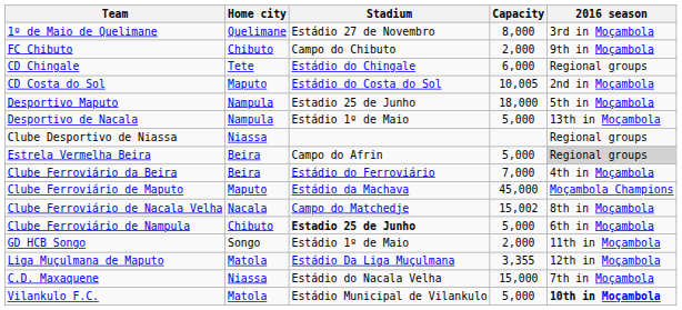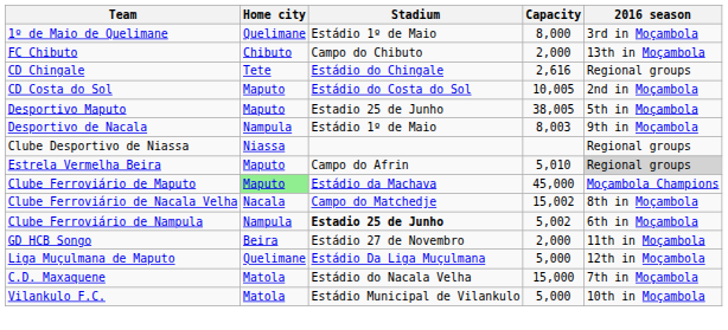1º de Maio de Quelimane | Stadium: Estádio 27 de Novembro -> Estádio 1º de Maio
FC Chibuto | 2016 season: 9th in Moçambola -> 13th in Moçambola
CD Chingale | Capacity: 6,000 -> 2,616
Desportivo Maputo | Home city: Nampula -> Maputo
Desportivo Maputo | Capacity: 18,000 -> 38,005
Desportivo de Nacala | Capacity: 5,000 -> 8,003
Desportivo de Nacala | 2016 season: 13th in Moçambola -> 9th in Moçambola
Estrela Vermelha Beira | Home city: Beira -> Maputo
Estrela Vermelha Beira | Capacity: 5,000 -> 5,010
- row: Clube Ferroviário da Beira | Beira | Estádio do Ferroviário | 7,000 | 4th in Moçambola
Clube Ferroviário de Maputo | Home city: no background -> lightgreen background
Clube Ferroviário de Nampula | Home city: Chibuto -> Nampula
Clube Ferroviário de Nampula | Capacity: 5,000 -> 5,002
GD HCB Songo | Home city: Songo -> Beira
GD HCB Songo | Stadium: Estádio 1º de Maio -> Estádio 27 de Novembro
Liga Muçulmana de Maputo | Home city: Matola -> Quelimane
Liga Muçulmana de Maputo | Capacity: 3,355 -> 5,000
C.D. Maxaquene | Home city: Niassa -> Matola
Vilankulo F.C. | 2016 season: bold -> normal
